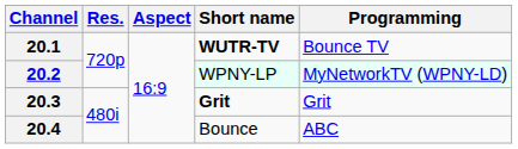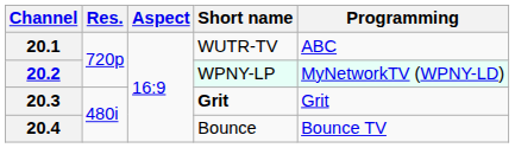20.1 | Short name: bold -> normal
20.1 | Programming: Bounce TV -> ABC
20.4 | Programming: ABC -> Bounce TV
